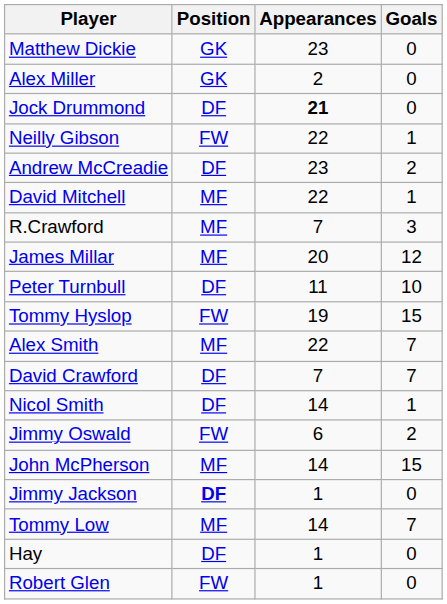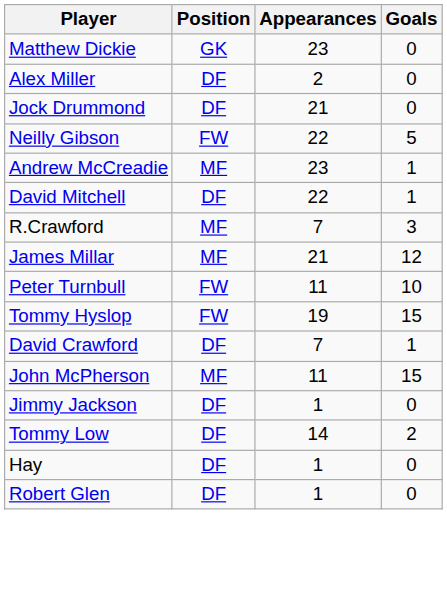Alex Miller | Position: GK -> DF
Jock Drummond | Appearances: bold -> normal
Neilly Gibson | Goals: 1 -> 5
Andrew McCreadie | Position: DF -> MF
Andrew McCreadie | Goals: 2 -> 1
David Mitchell | Position: MF -> DF
James Millar | Appearances: 20 -> 21
Peter Turnbull | Position: DF -> FW
- row: Alex Smith | MF | 22 | 7
David Crawford | Goals: 7 -> 1
- row: Nicol Smith | DF | 14 | 1
- row: Jimmy Oswald | FW | 6 | 2
John McPherson | Appearances: 14 -> 11
Jimmy Jackson | Position: bold -> normal
Tommy Low | Position: MF -> DF
Tommy Low | Goals: 7 -> 2
Robert Glen | Position: FW -> DF
